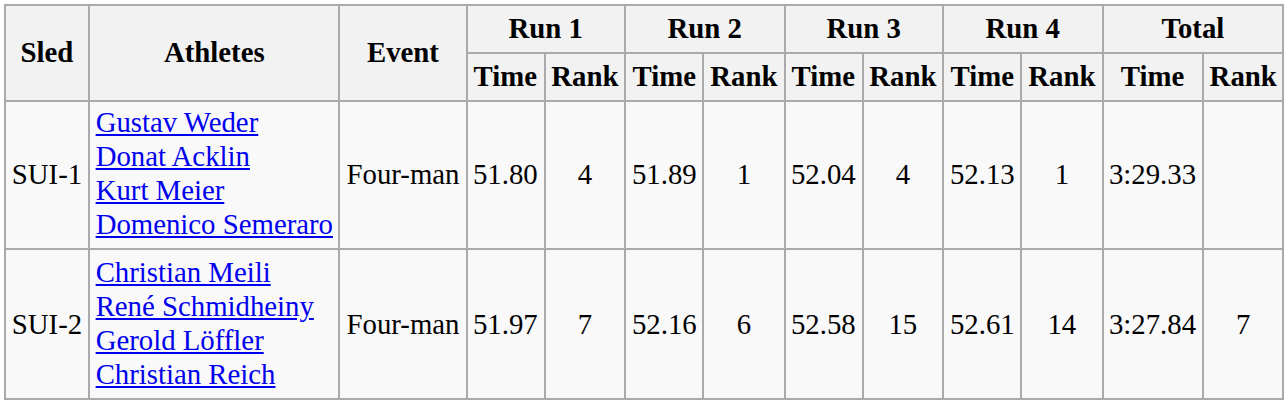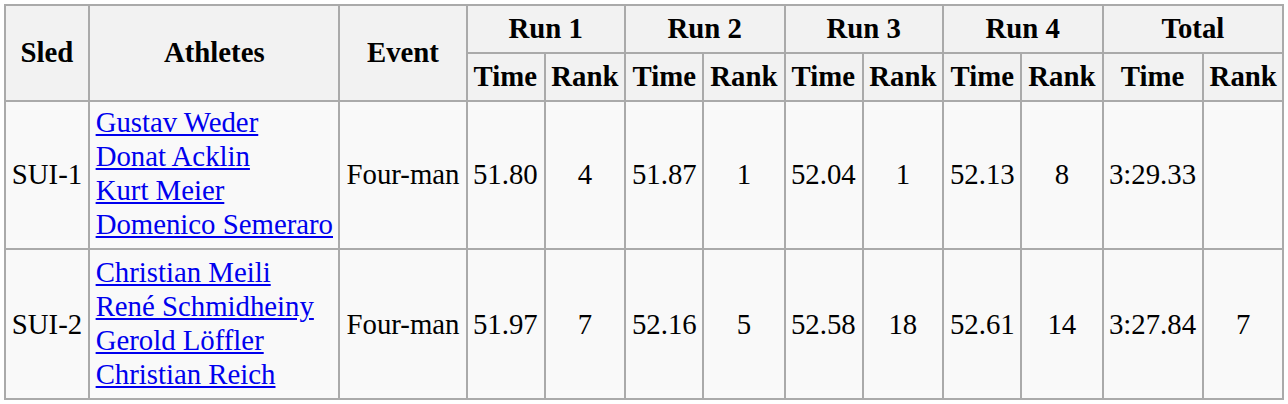SUI-1 | Run 2 / Time: 51.89 -> 51.87
SUI-1 | Run 3 / Rank: 4 -> 1
SUI-1 | Run 4 / Rank: 1 -> 8
SUI-2 | Run 2 / Rank: 6 -> 5
SUI-2 | Run 3 / Rank: 15 -> 18
